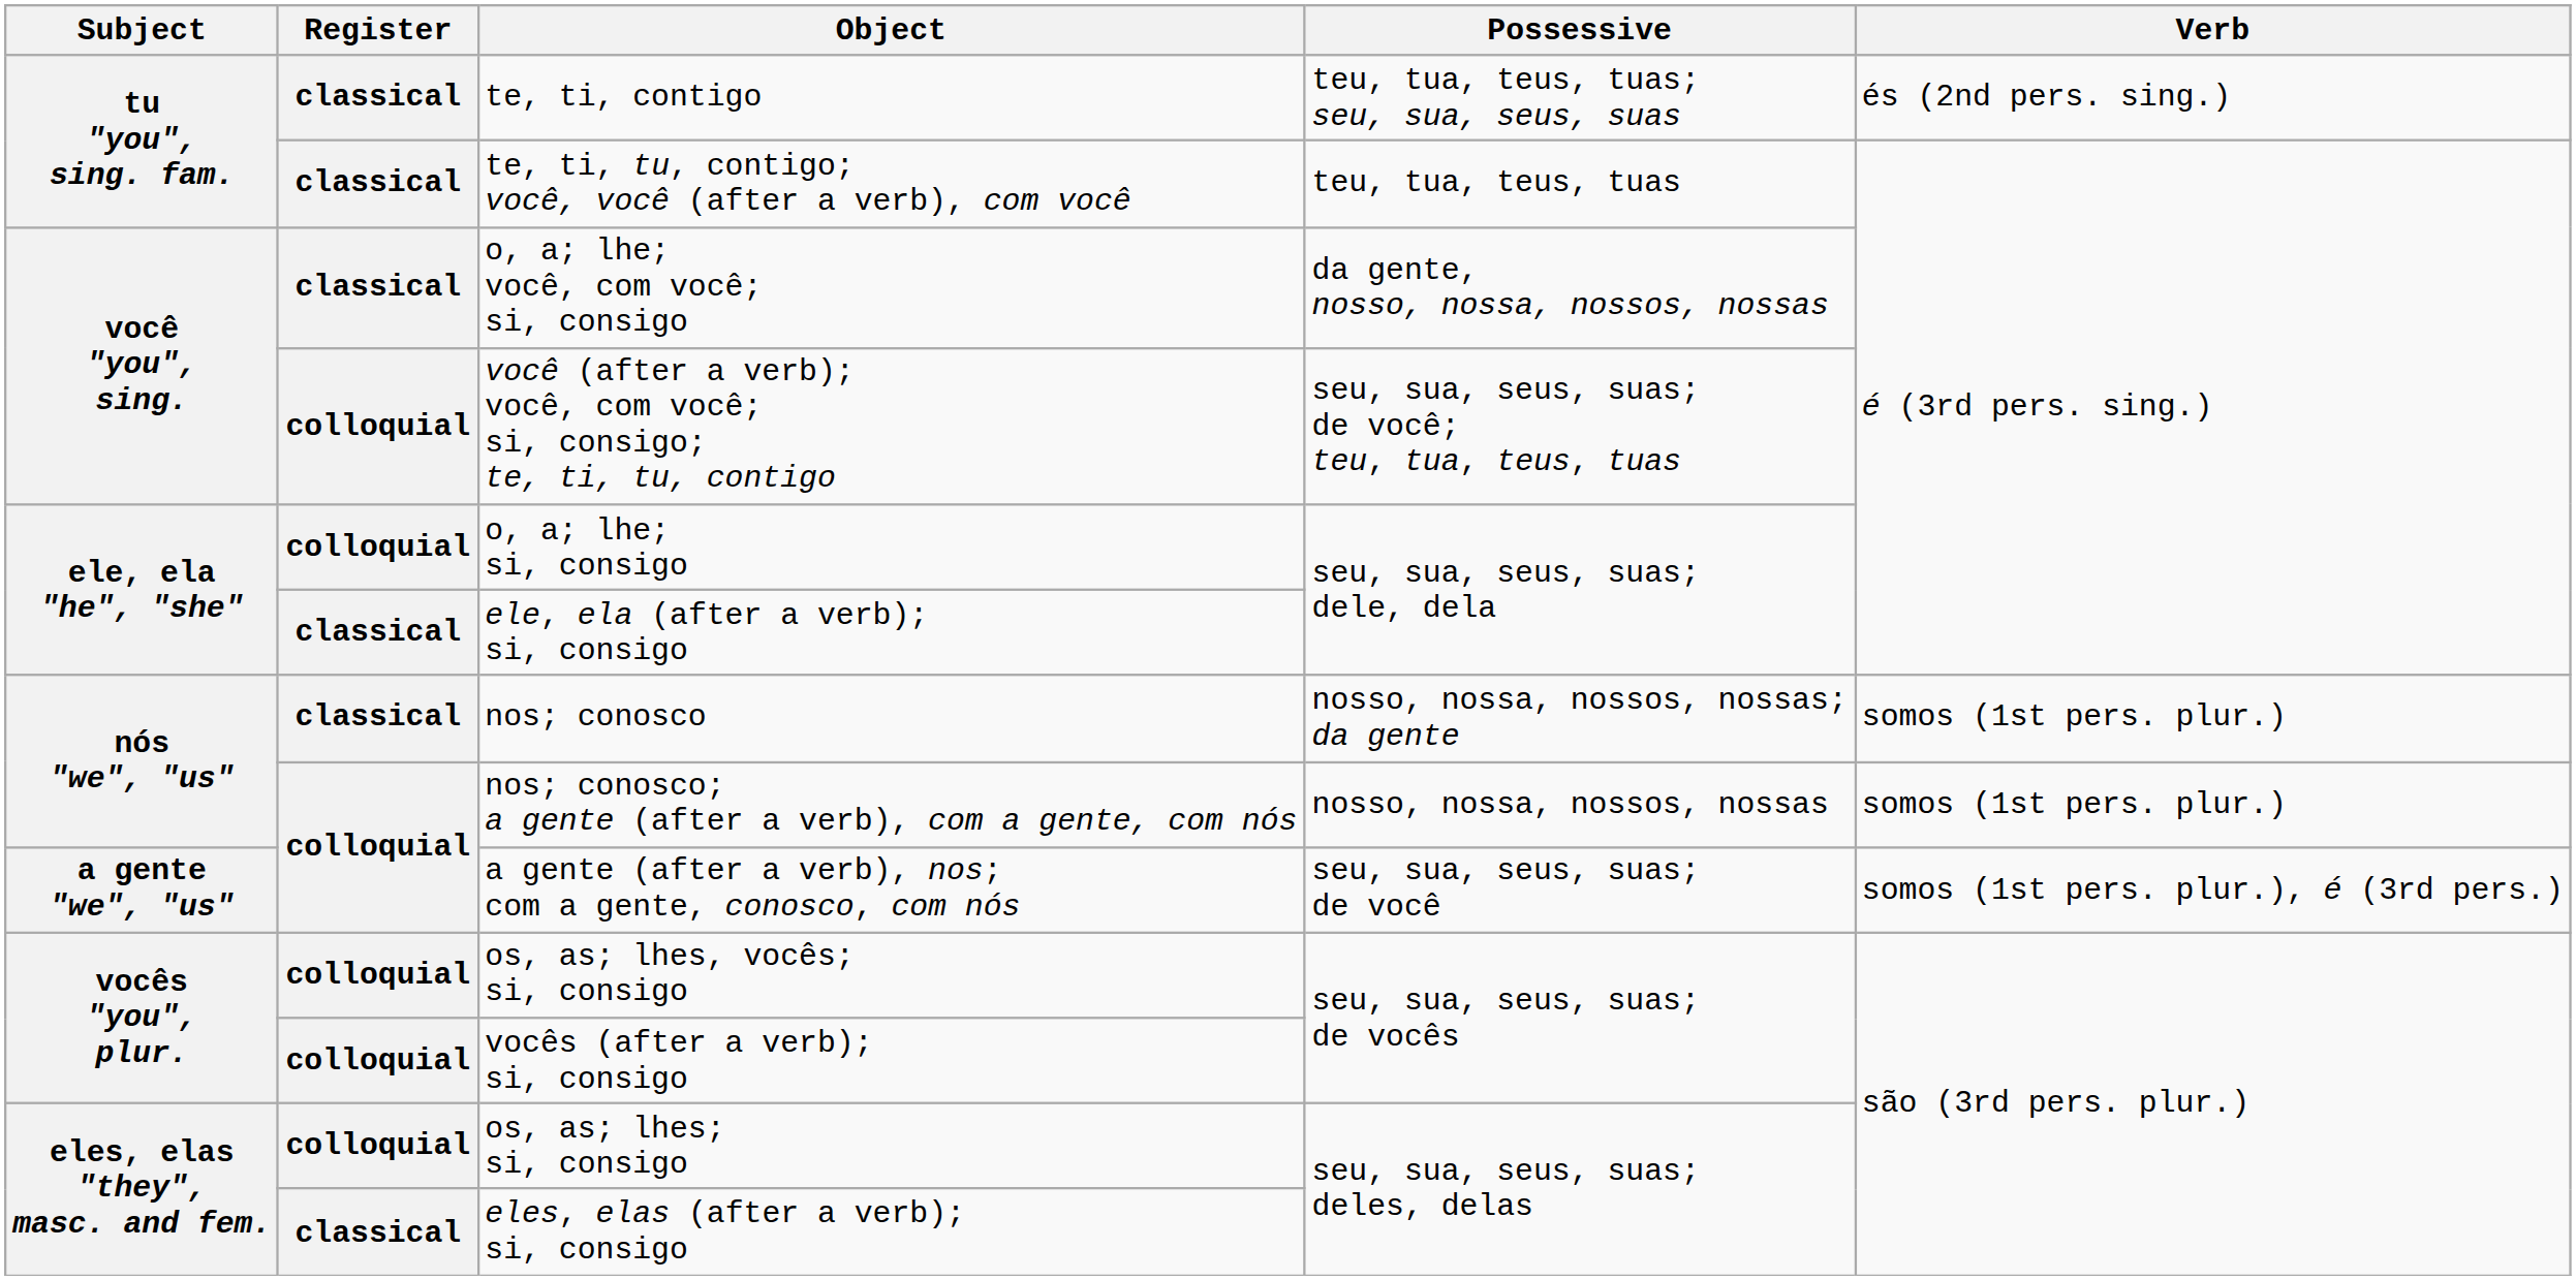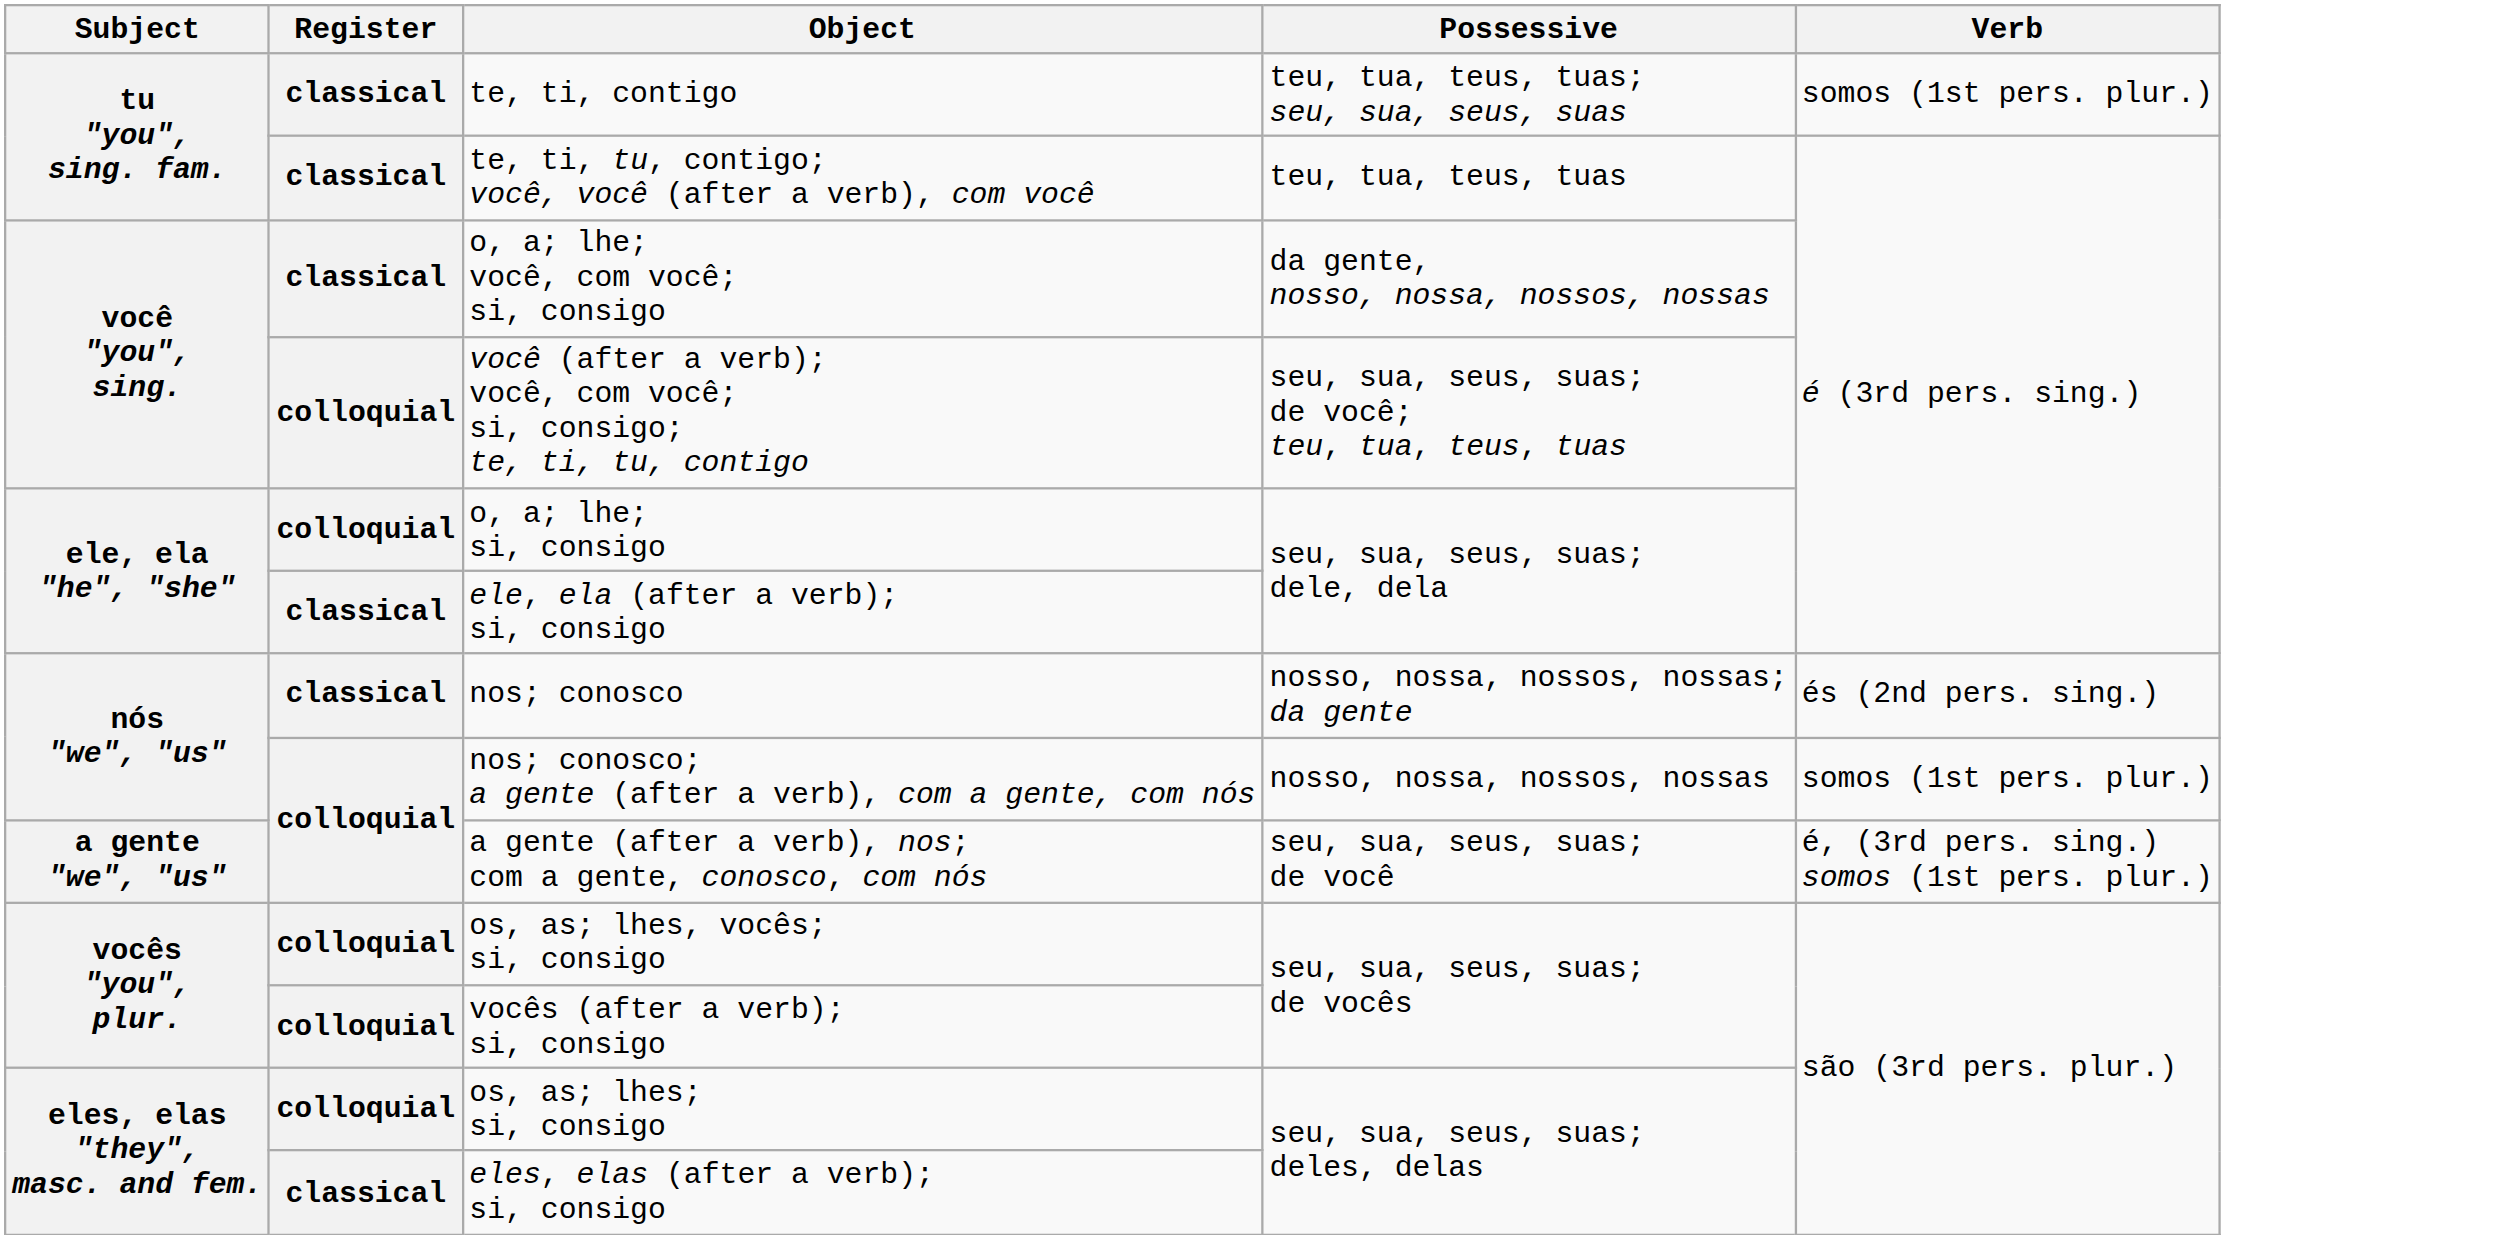te, ti, contigo | Verb: és (2nd pers. sing.) -> somos (1st pers. plur.)
nos; conosco | Verb: somos (1st pers. plur.) -> és (2nd pers. sing.)
a gente (after a verb), nos; com a gente, conosco, com nós | Verb: somos (1st pers. plur.), é (3rd pers.) -> é, (3rd pers. sing.) somos (1st pers. plur.)
